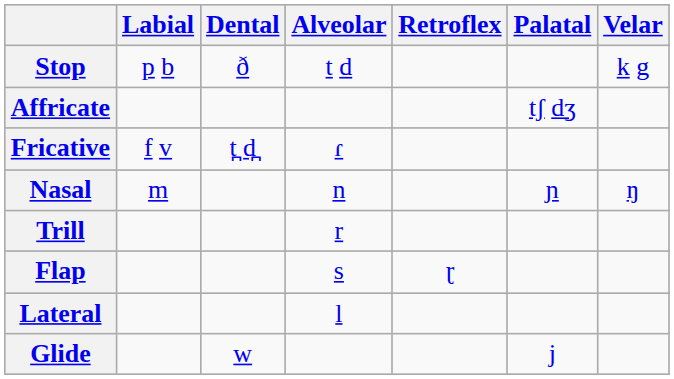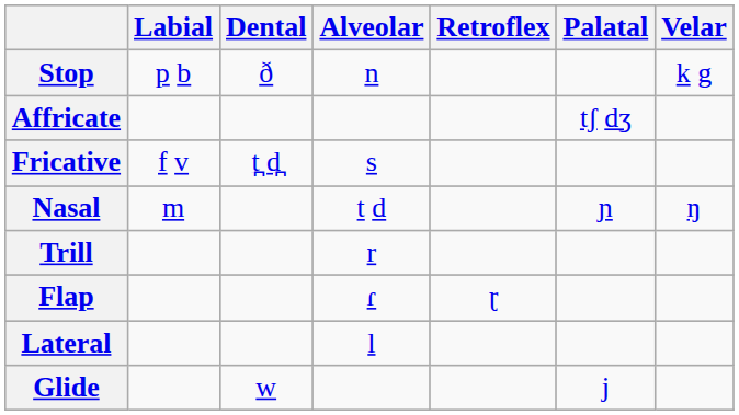Stop | Alveolar: t d -> n
Fricative | Alveolar: ɾ -> s
Nasal | Alveolar: n -> t d
Flap | Alveolar: s -> ɾ
